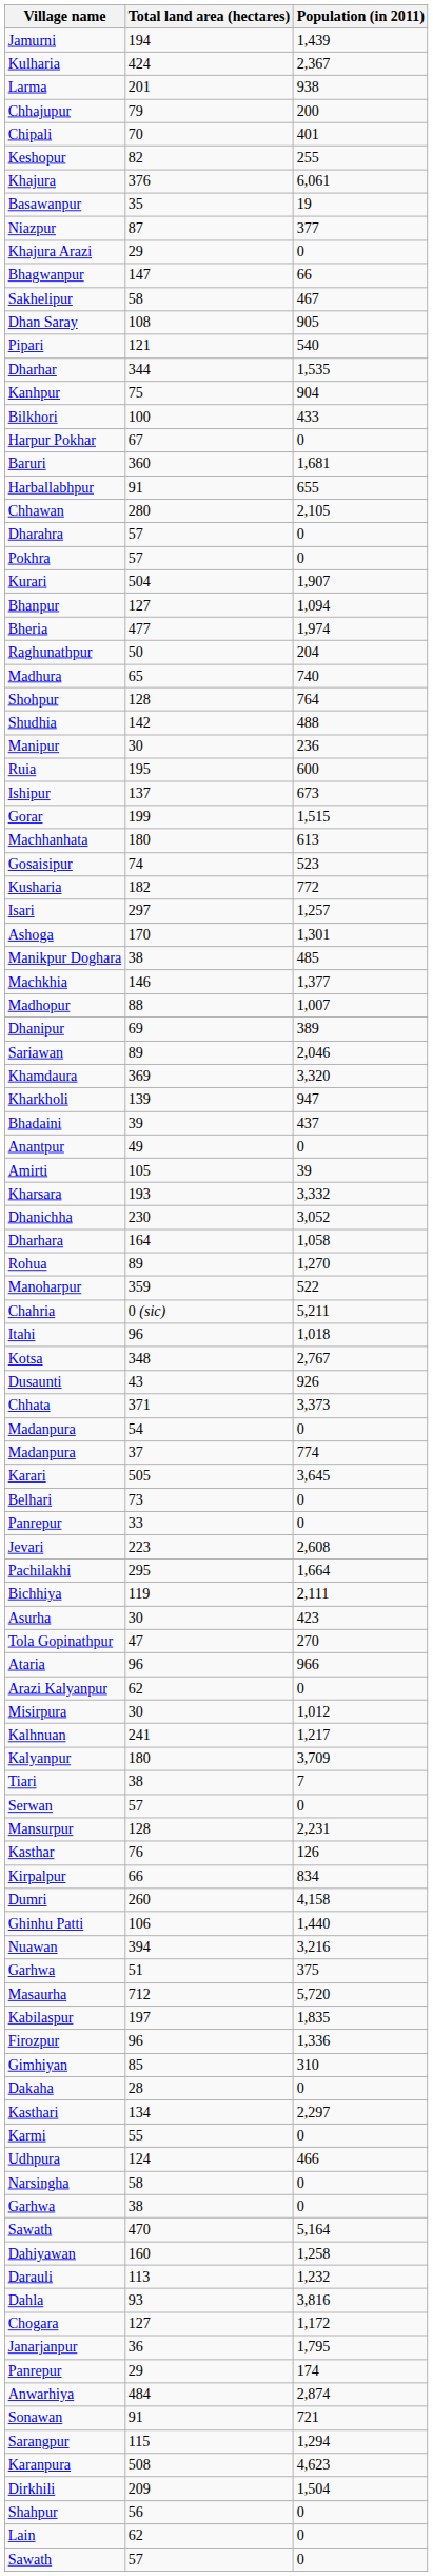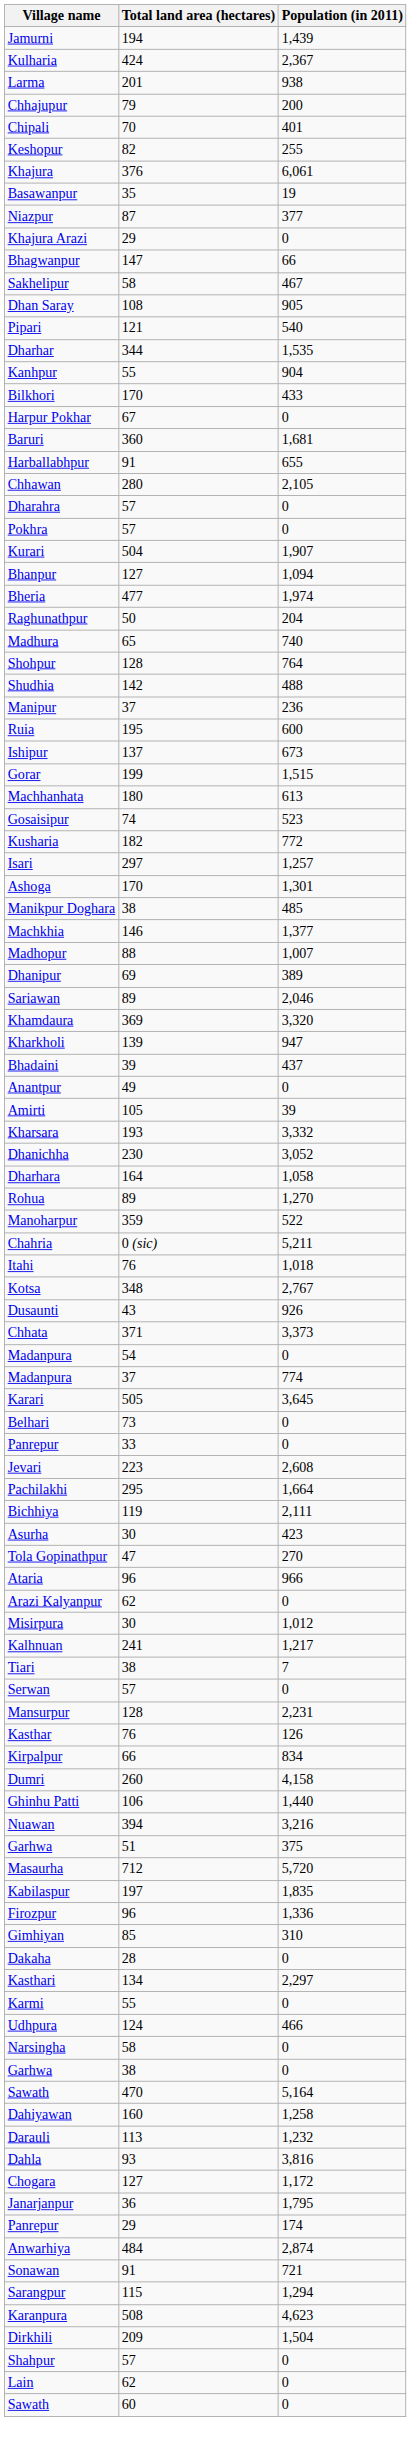Kanhpur | Total land area (hectares): 75 -> 55
Bilkhori | Total land area (hectares): 100 -> 170
Manipur | Total land area (hectares): 30 -> 37
Itahi | Total land area (hectares): 96 -> 76
- row: Kalyanpur | 180 | 3,709
Shahpur | Total land area (hectares): 56 -> 57
Sawath / 0 | Total land area (hectares): 57 -> 60
